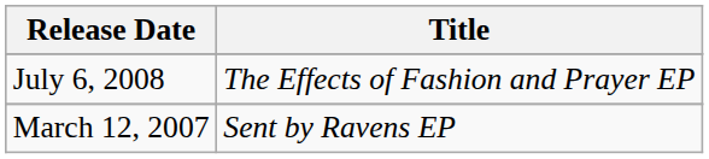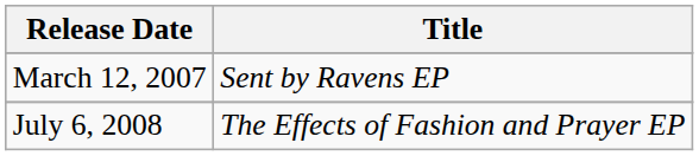rows swapped: March 12, 2007 <-> July 6, 2008
